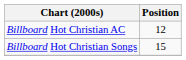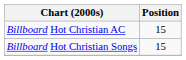Billboard Hot Christian AC | Position: 12 -> 15
